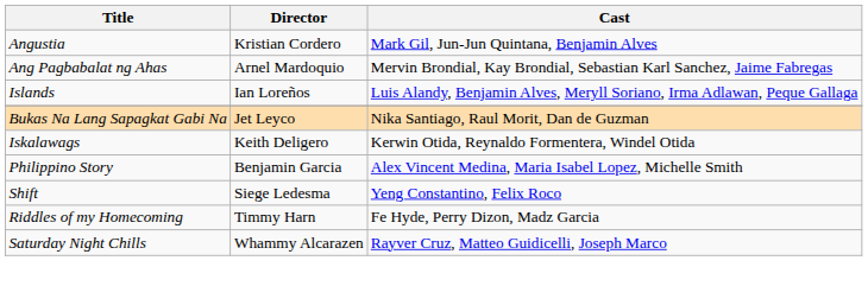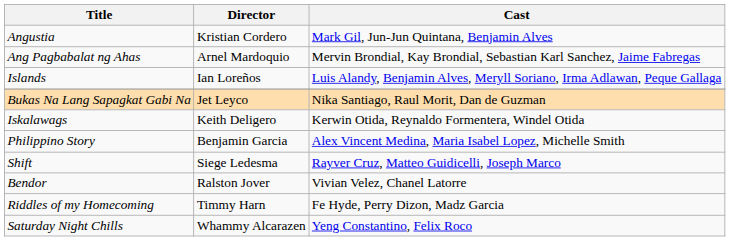Shift | Cast: Yeng Constantino, Felix Roco -> Rayver Cruz, Matteo Guidicelli, Joseph Marco
+ row: Bendor | Ralston Jover | Vivian Velez, Chanel Latorre
Saturday Night Chills | Cast: Rayver Cruz, Matteo Guidicelli, Joseph Marco -> Yeng Constantino, Felix Roco
